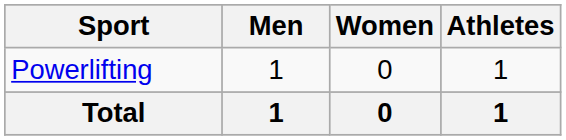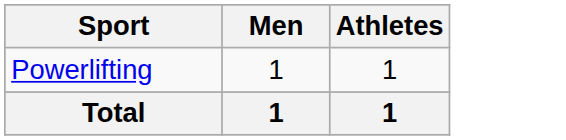- column: Women | 0 | 0
